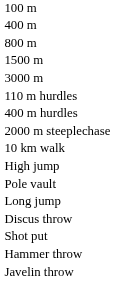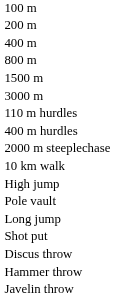+ row: 200 m
rows swapped: Shot put <-> Discus throw
